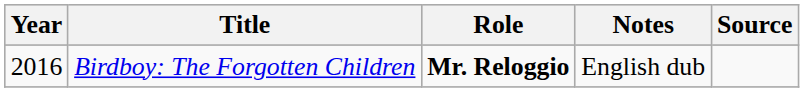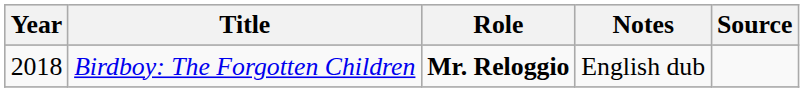Birdboy: The Forgotten Children | Year: 2016 -> 2018
